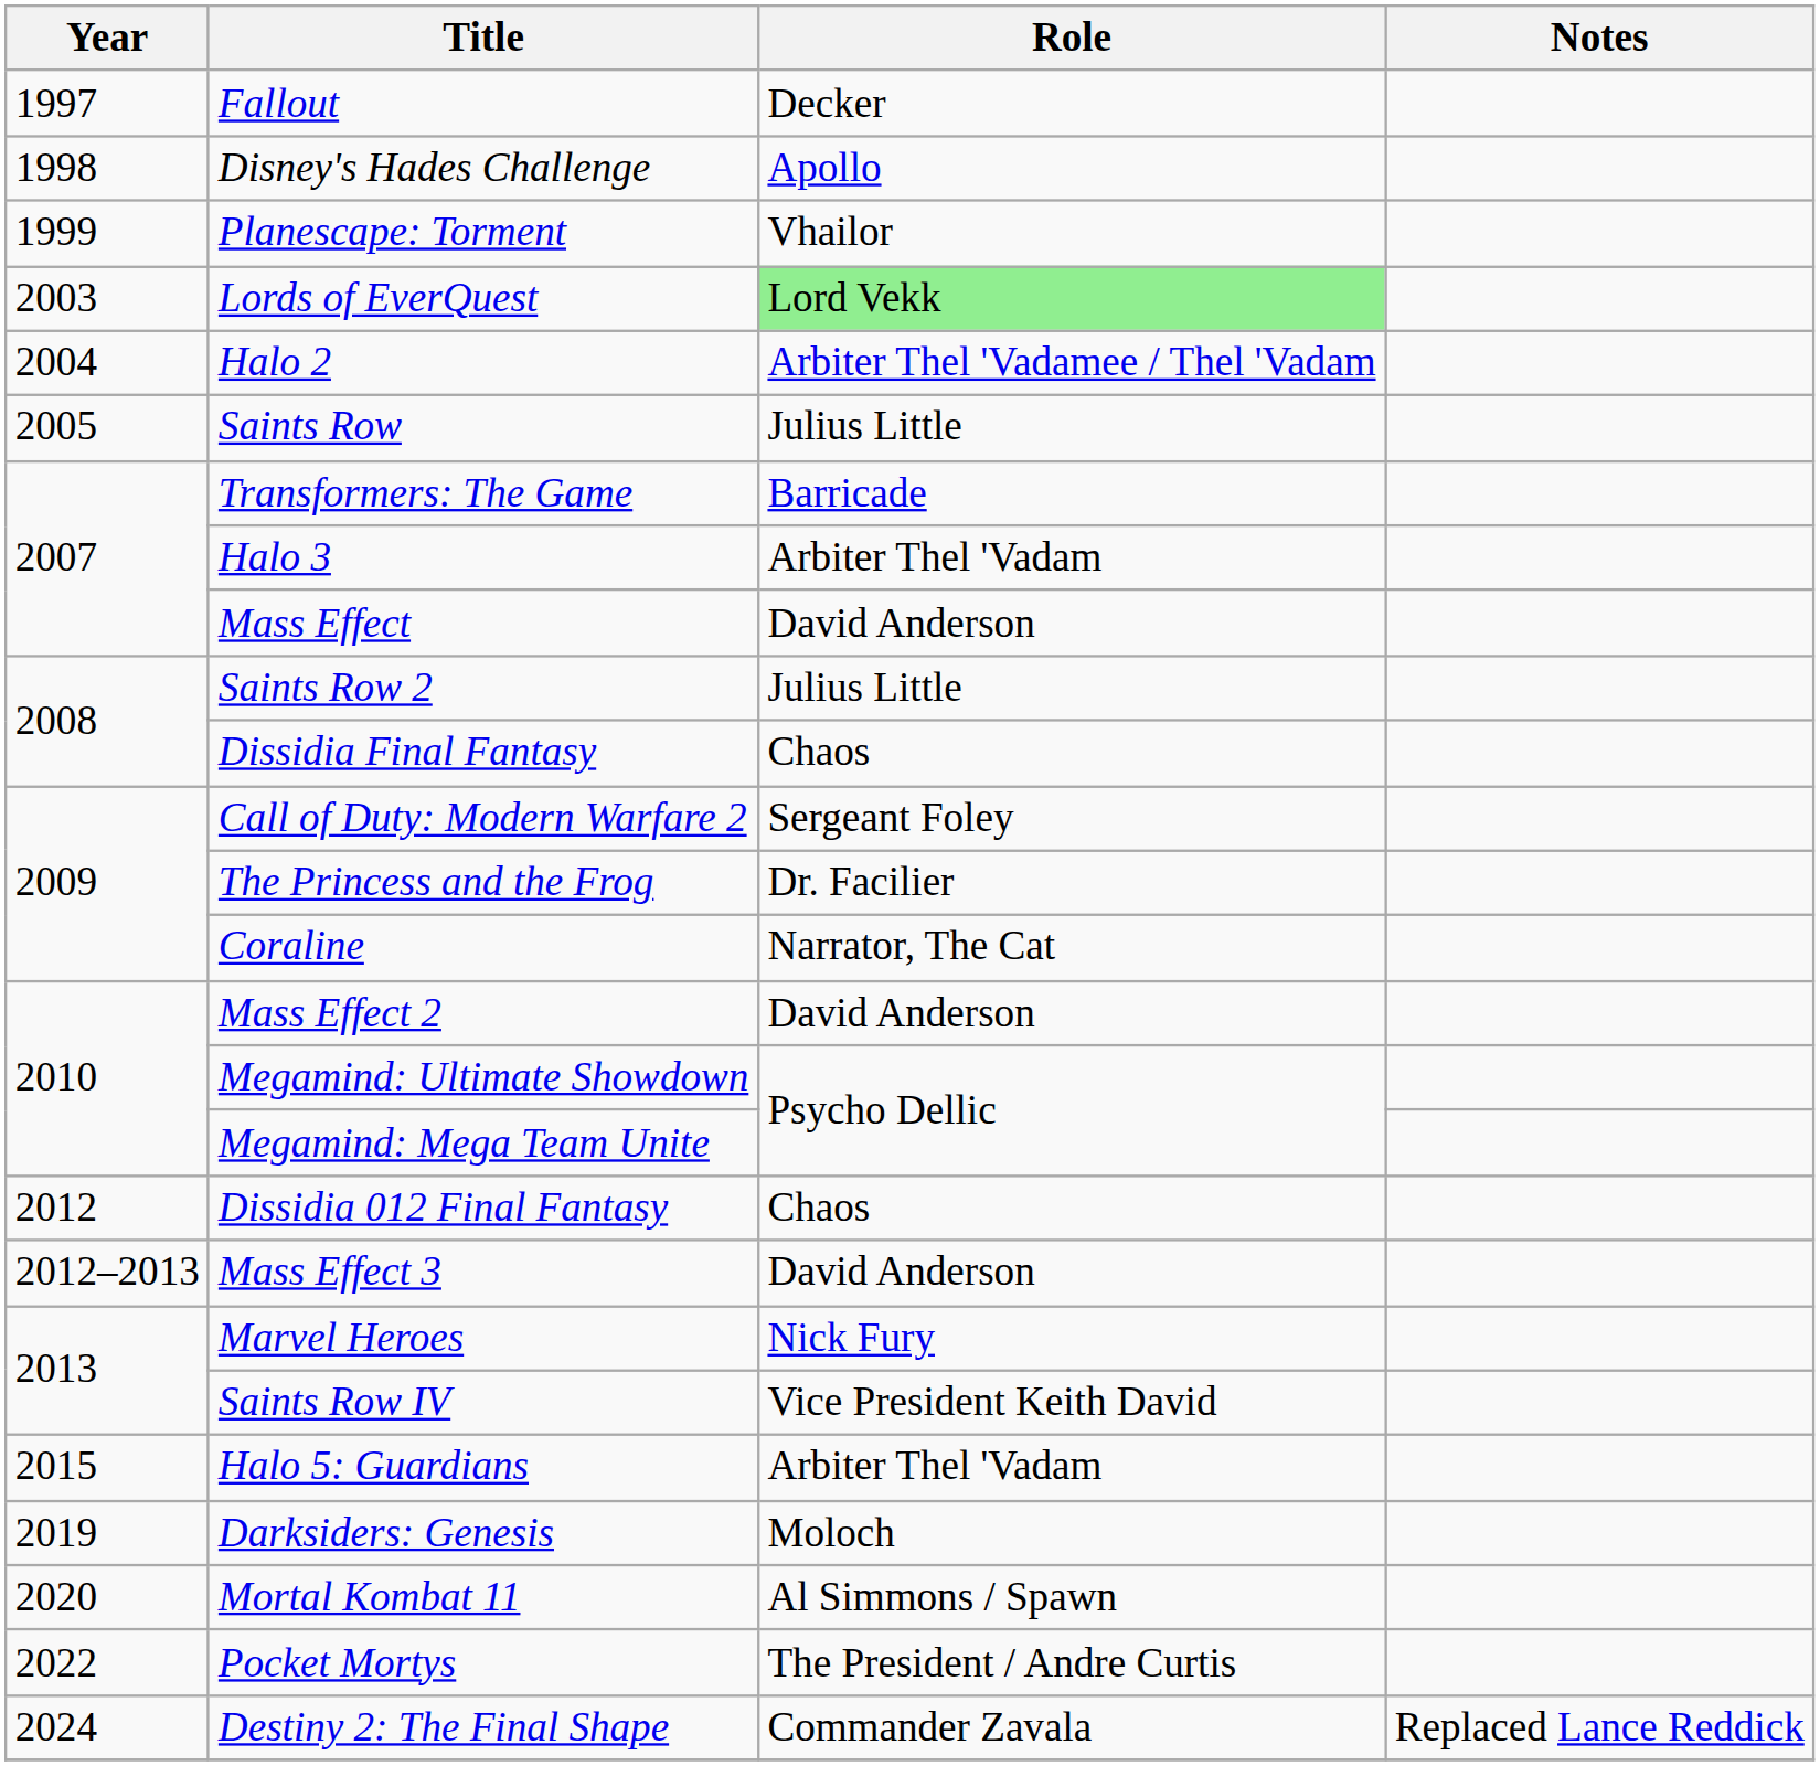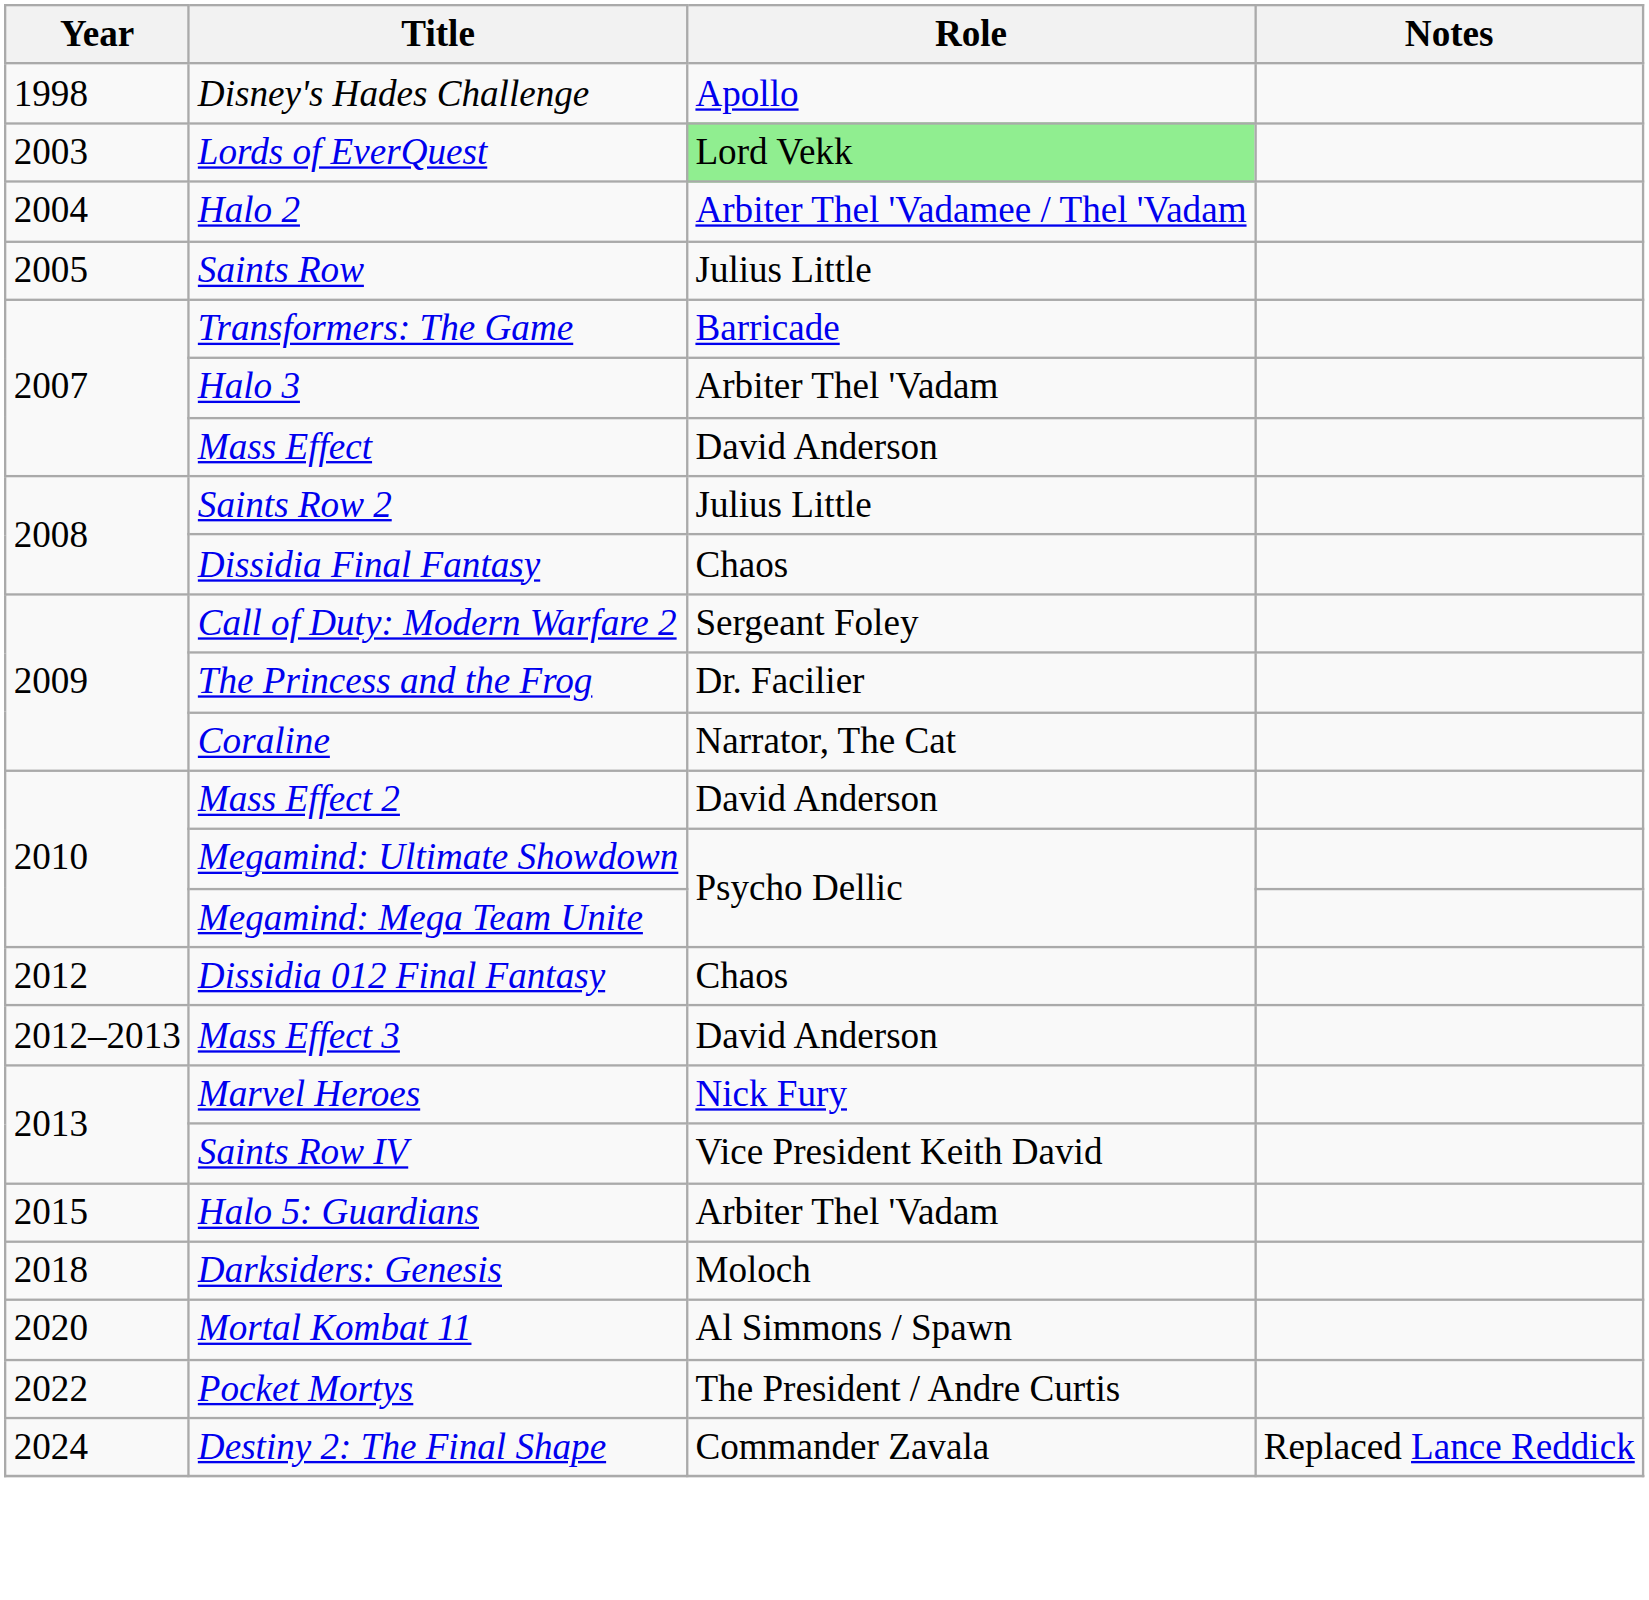- row: 1997 | Fallout | Decker
- row: 1999 | Planescape: Torment | Vhailor
Darksiders: Genesis | Year: 2019 -> 2018
